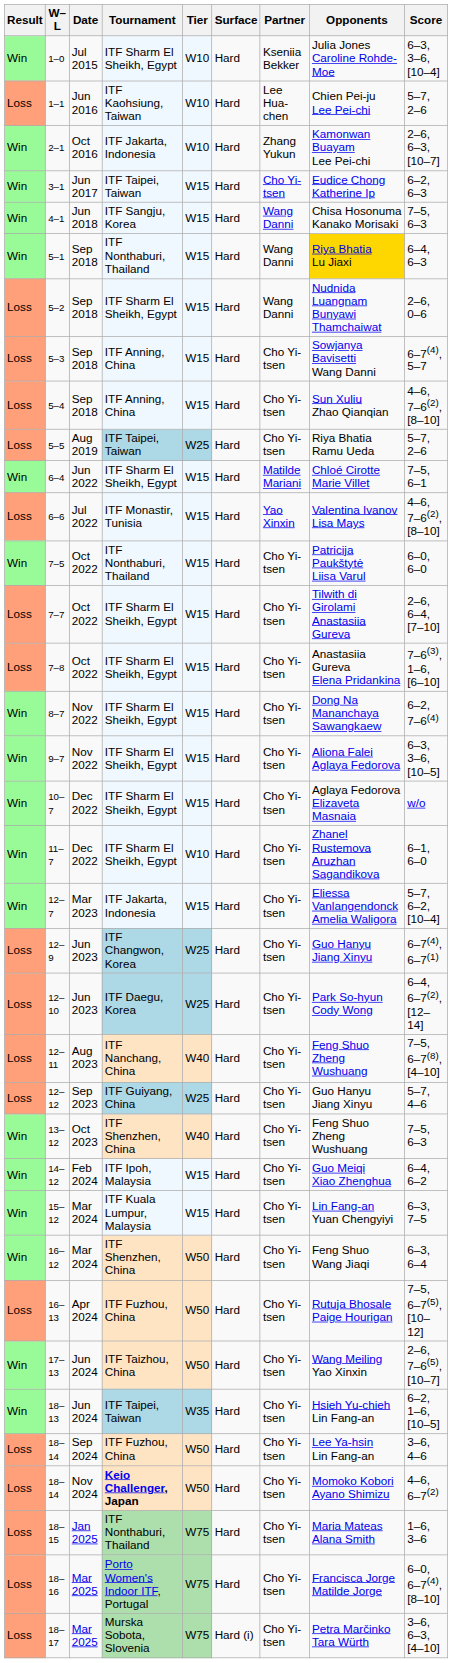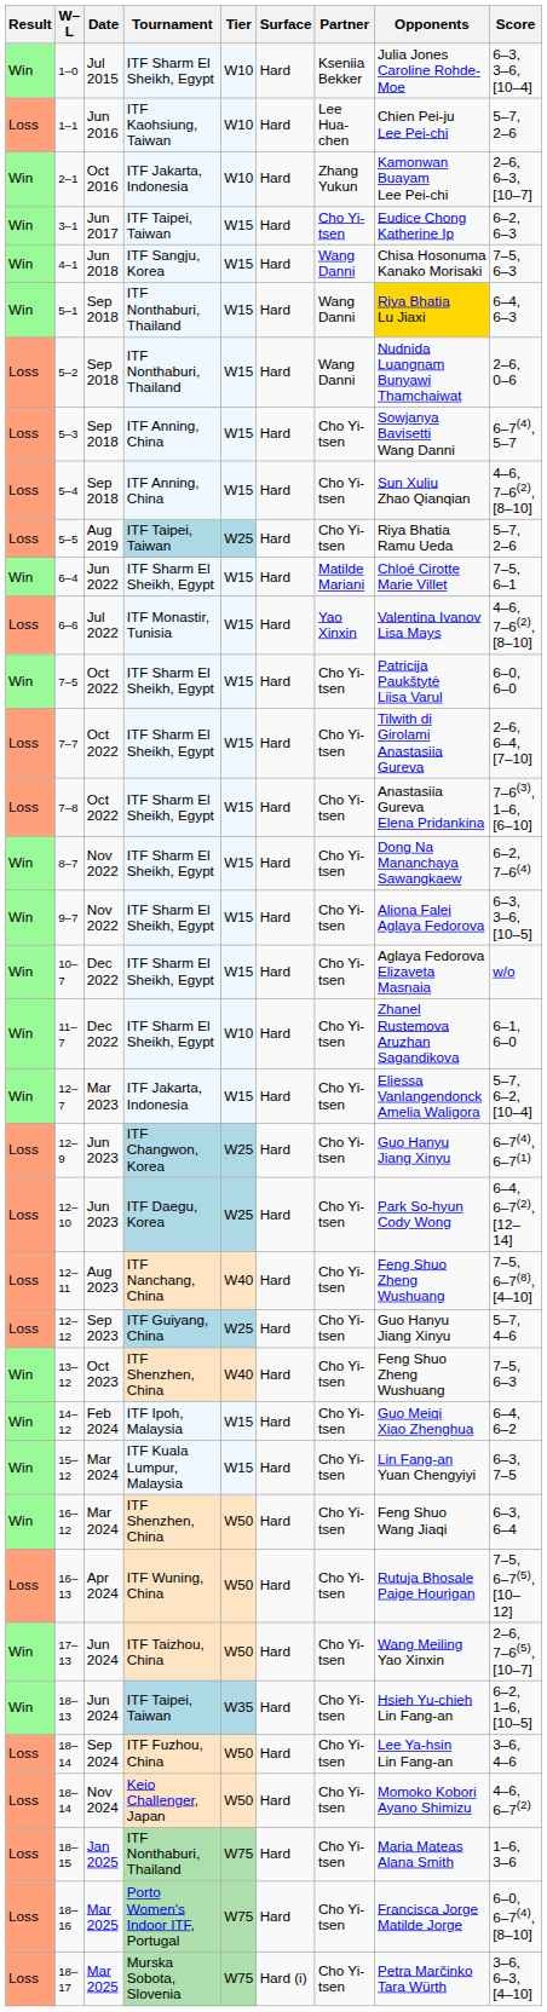5–2 | Tournament: ITF Sharm El Sheikh, Egypt -> ITF Nonthaburi, Thailand
7–5 | Tournament: ITF Nonthaburi, Thailand -> ITF Sharm El Sheikh, Egypt
16–13 | Tournament: ITF Fuzhou, China -> ITF Wuning, China
18–14 / Nov 2024 | Tournament: bold -> normal
